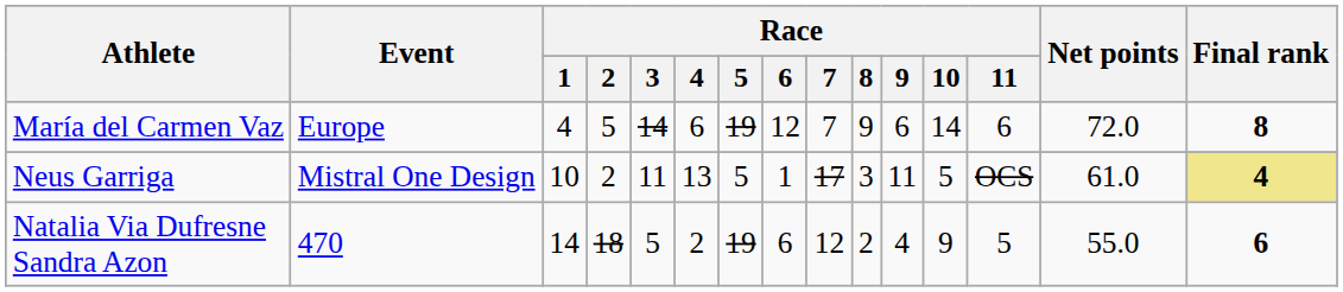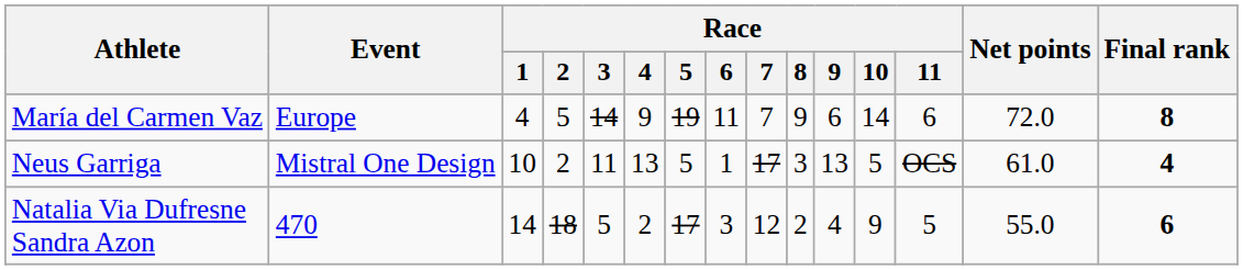María del Carmen Vaz | Race / 4: 6 -> 9
María del Carmen Vaz | Race / 6: 12 -> 11
Neus Garriga | Race / 9: 11 -> 13
Neus Garriga | Final rank: khaki background -> no background
Natalia Via Dufresne Sandra Azon | Race / 5: 19 -> 17
Natalia Via Dufresne Sandra Azon | Race / 6: 6 -> 3
